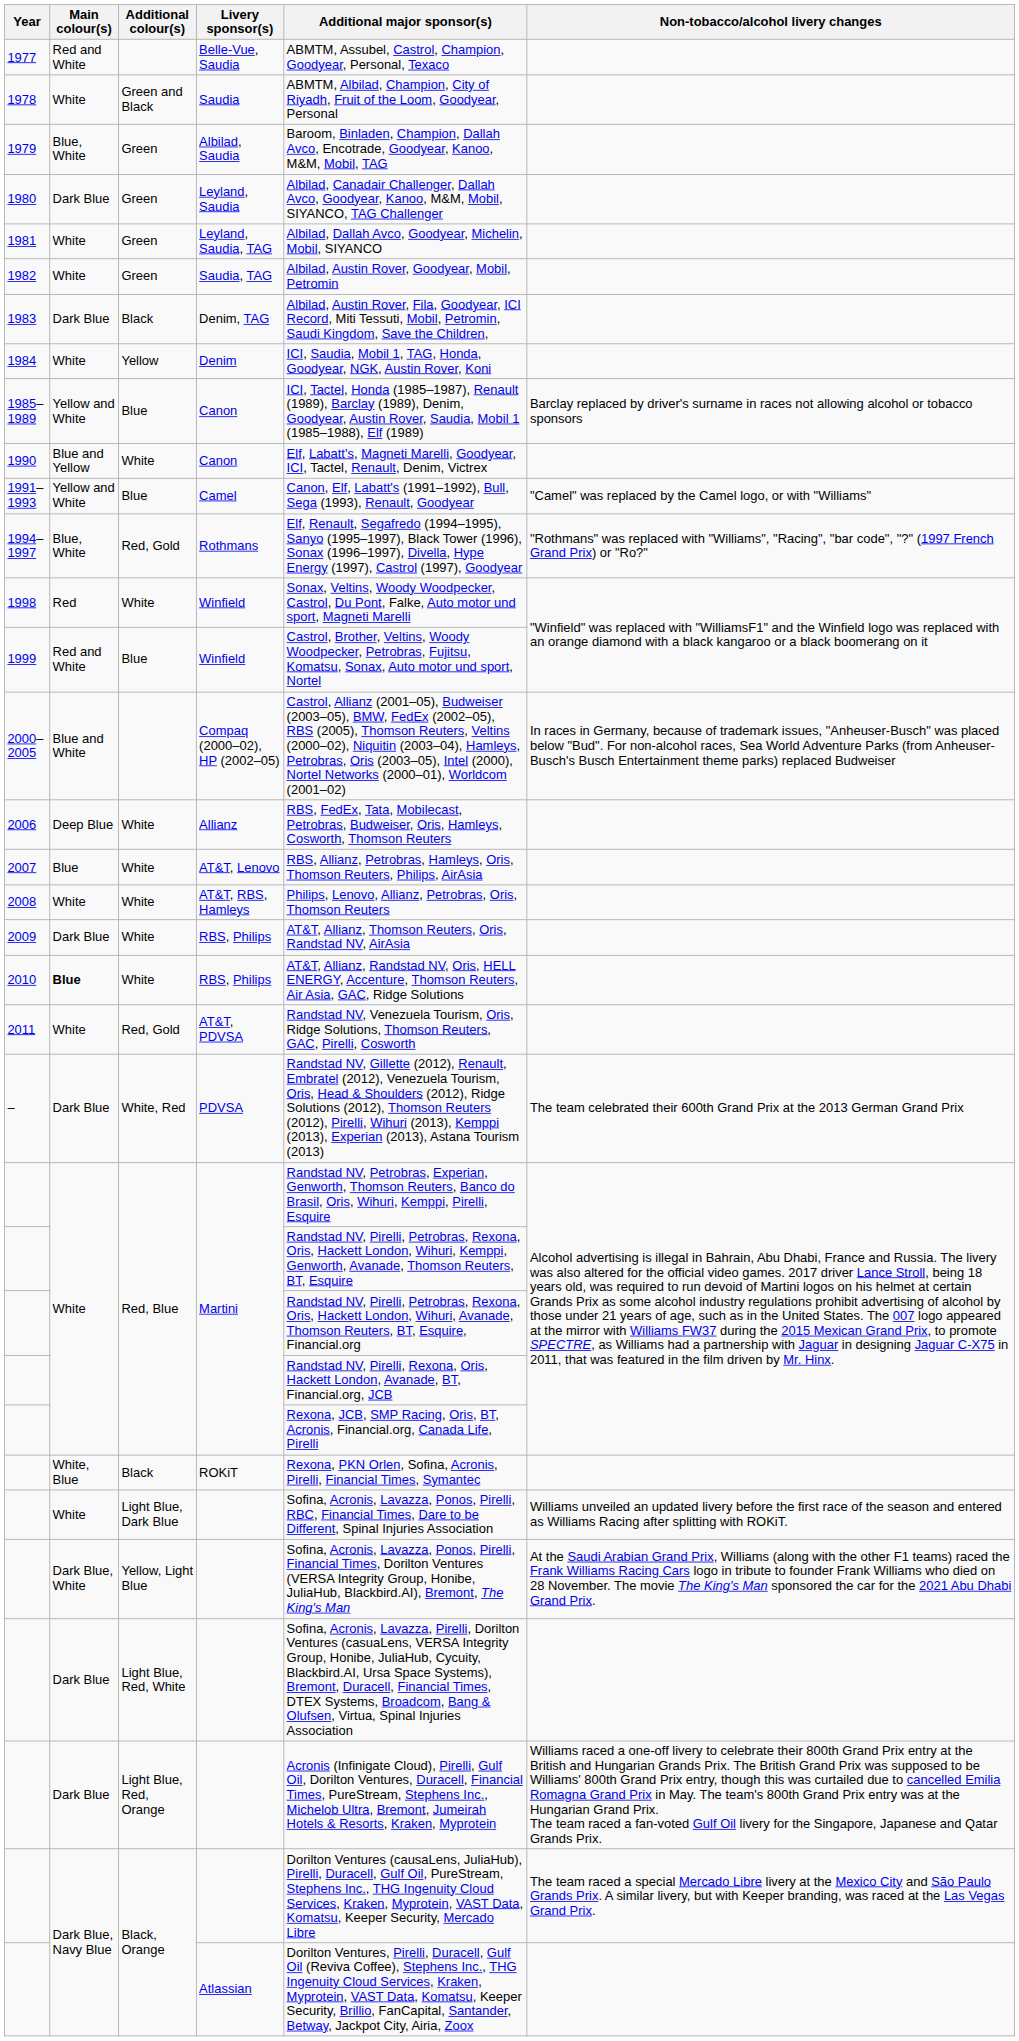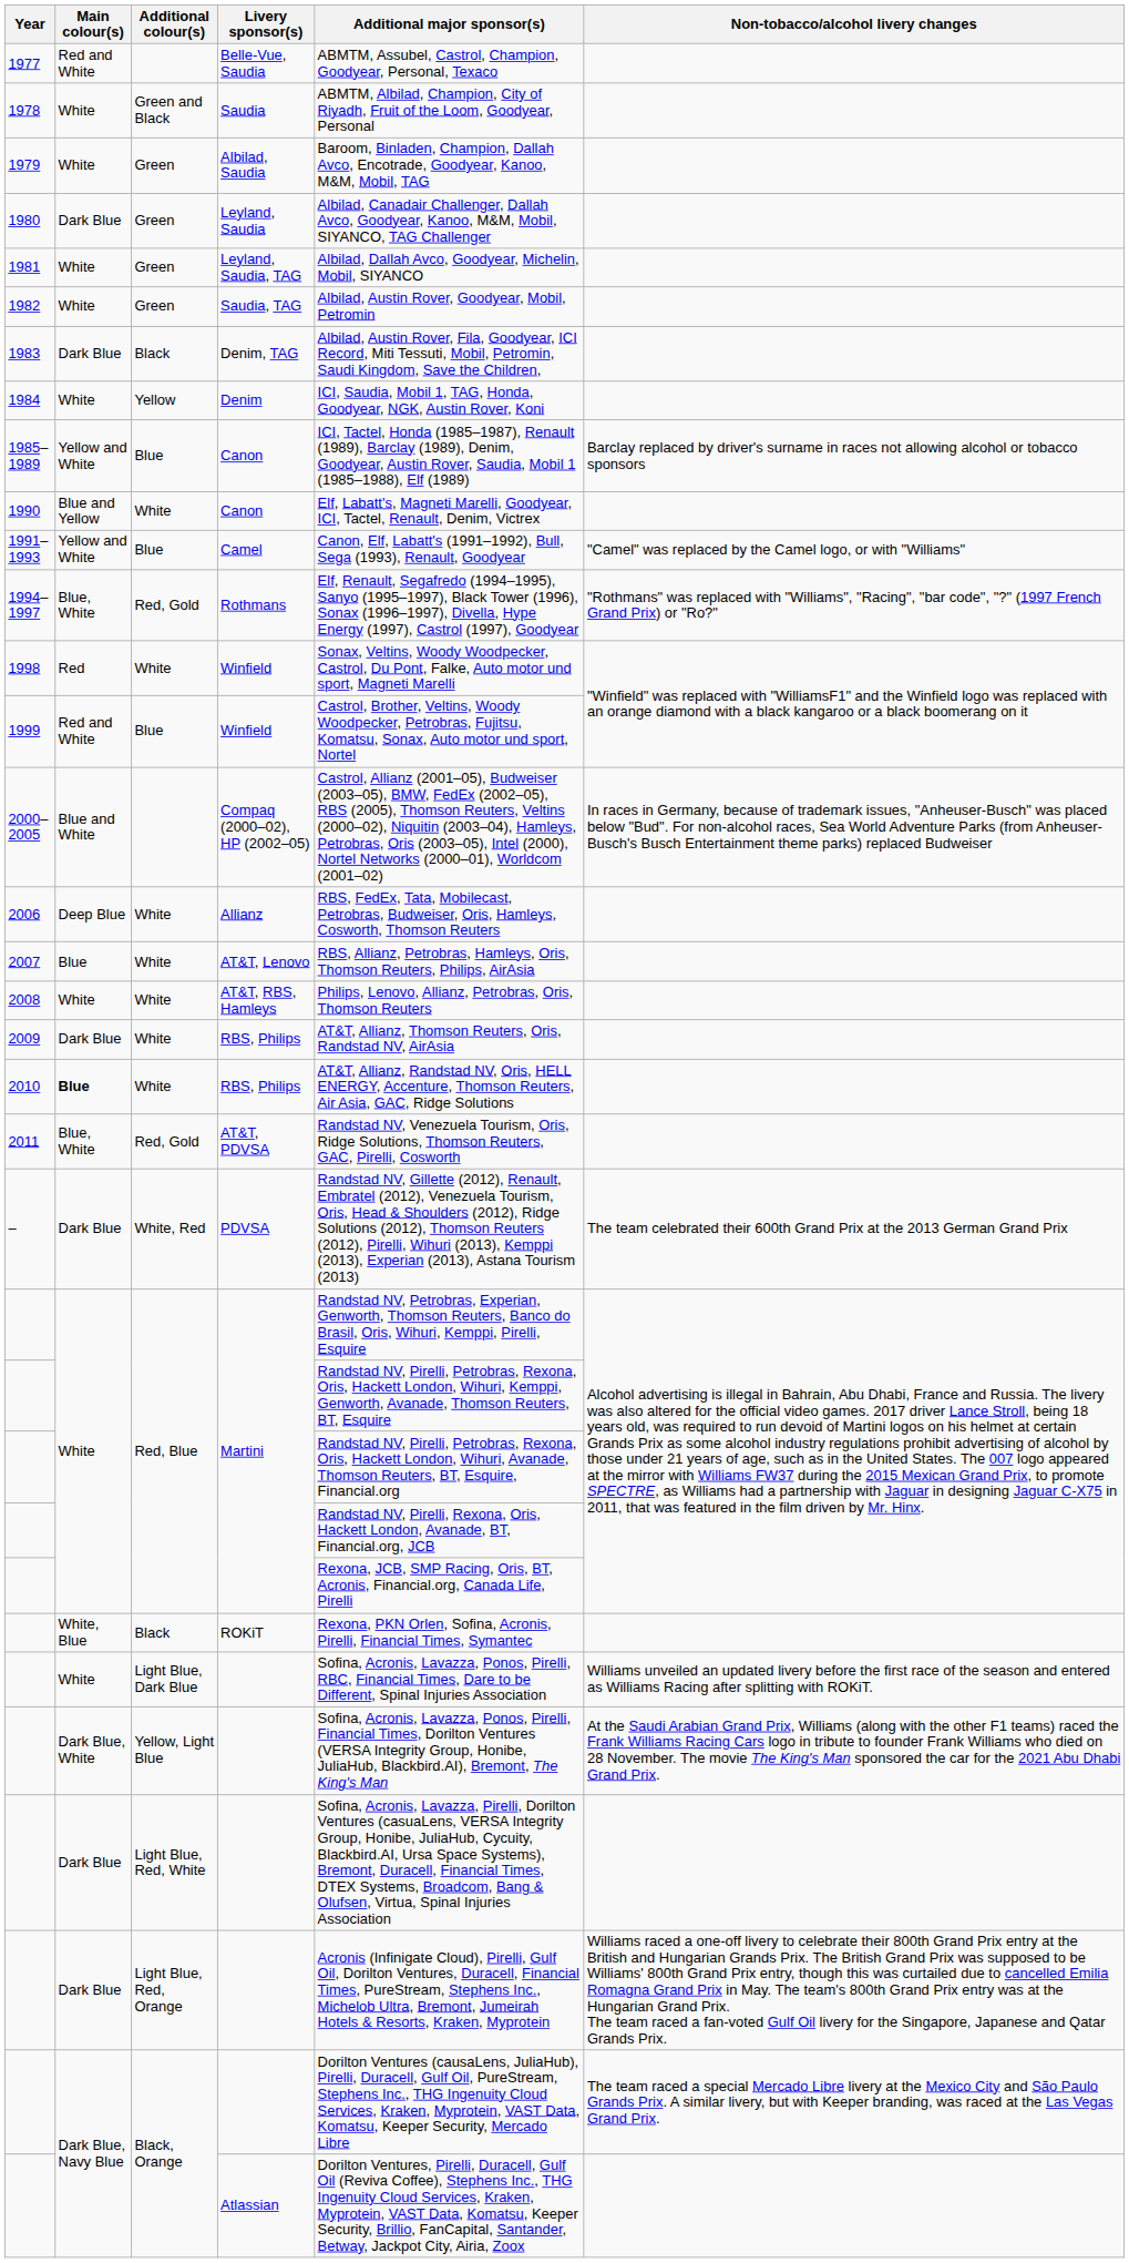1979 | Main colour(s): Blue, White -> White
2011 | Main colour(s): White -> Blue, White
